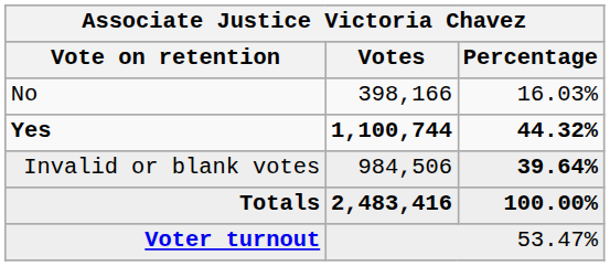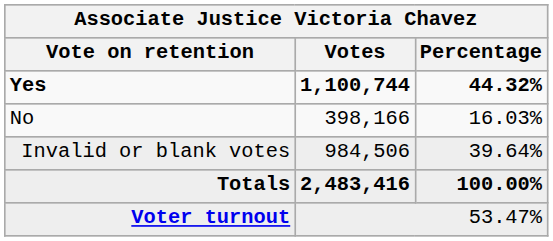rows swapped: Yes <-> No
Invalid or blank votes | Percentage: bold -> normal
